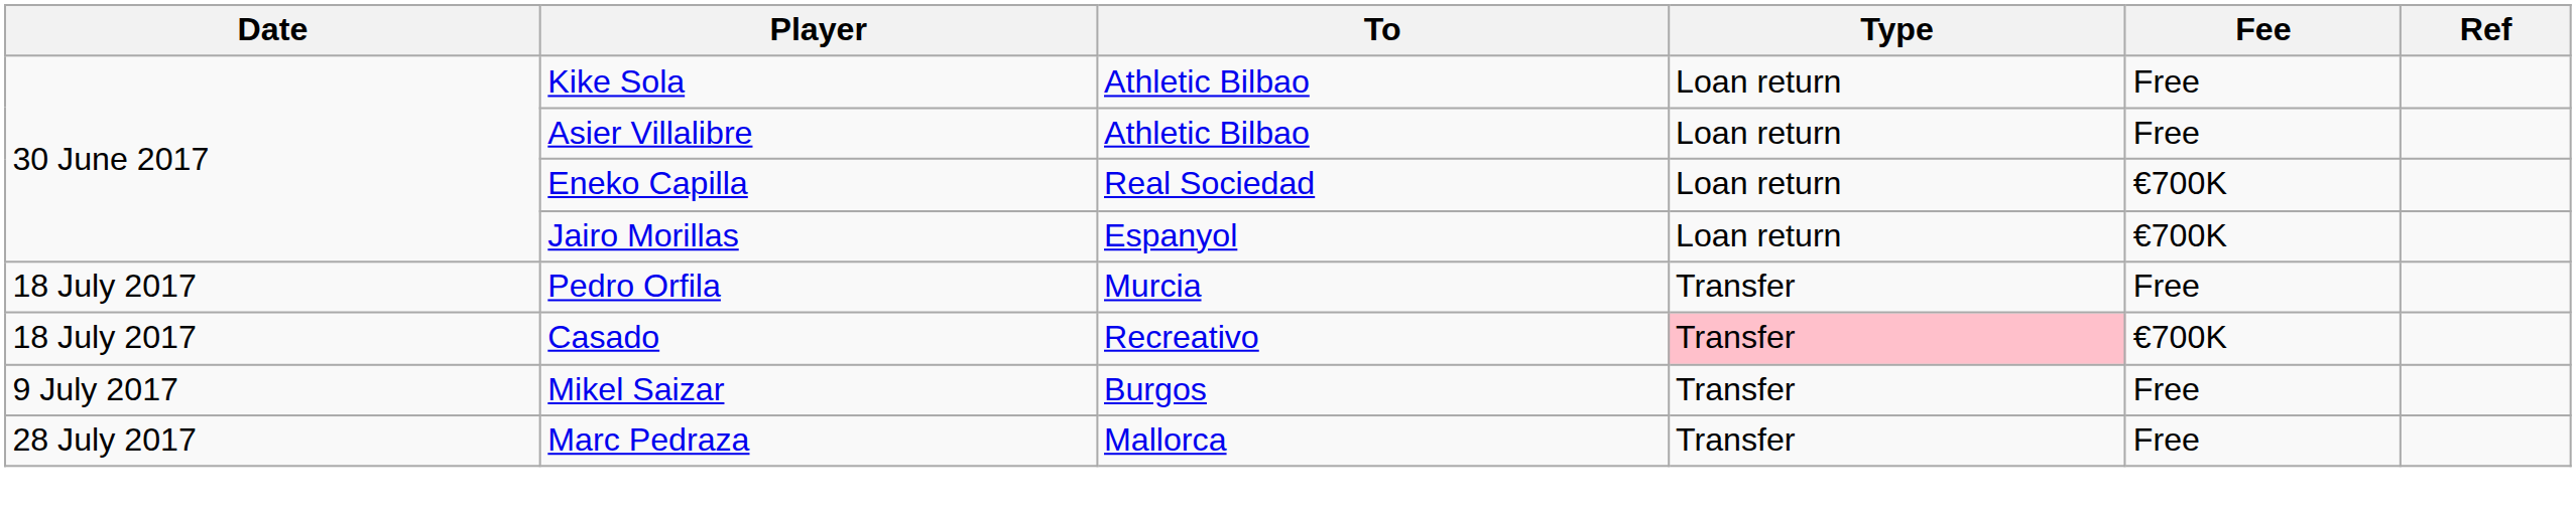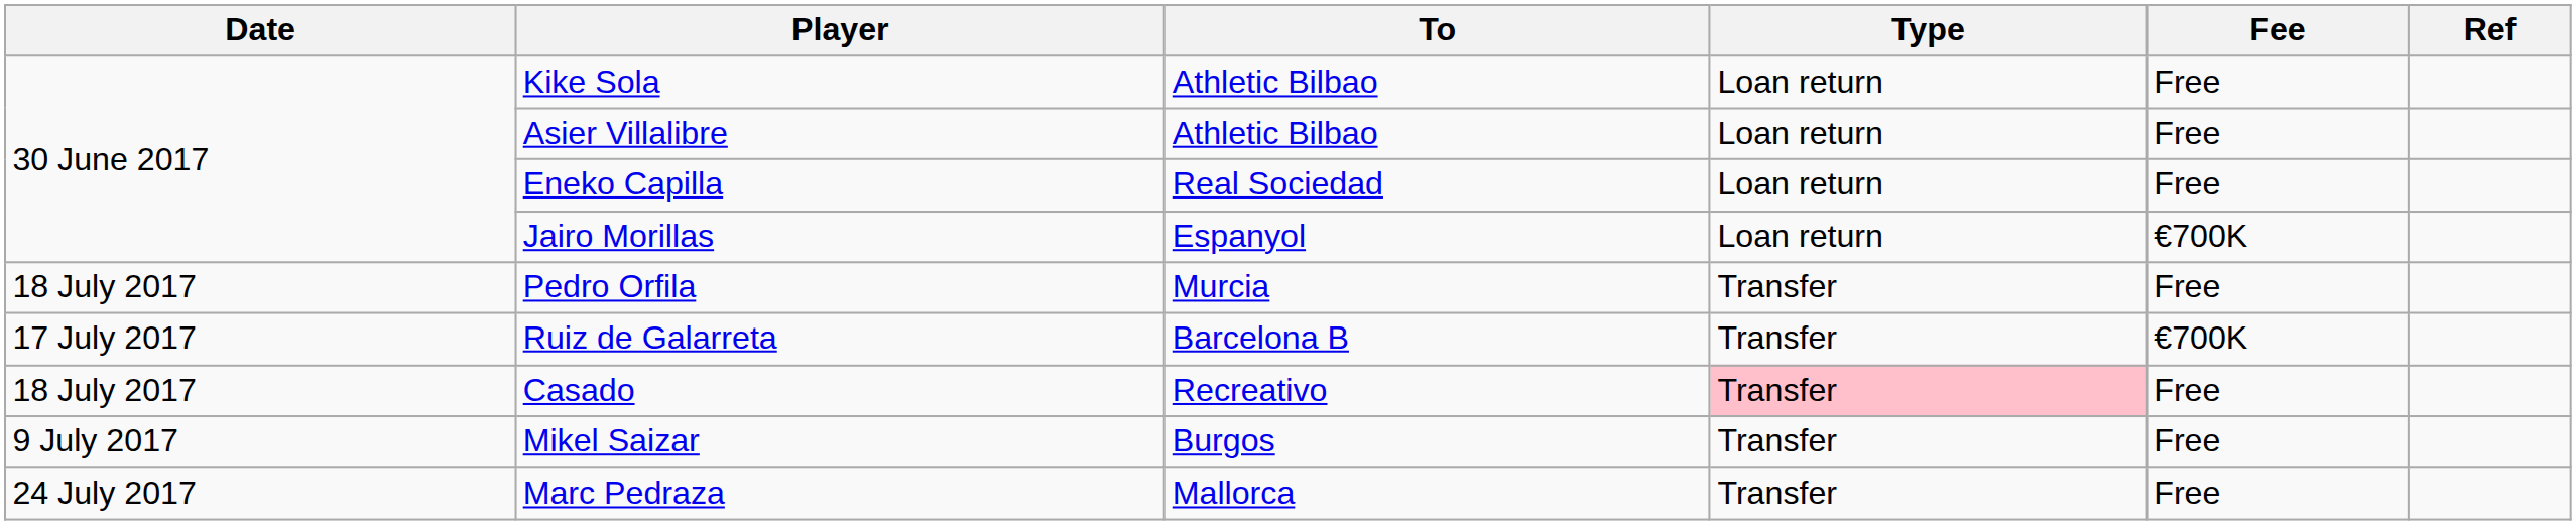Eneko Capilla | Fee: €700K -> Free
+ row: 17 July 2017 | Ruiz de Galarreta | Barcelona B | Transfer | €700K
Casado | Fee: €700K -> Free
Marc Pedraza | Date: 28 July 2017 -> 24 July 2017
